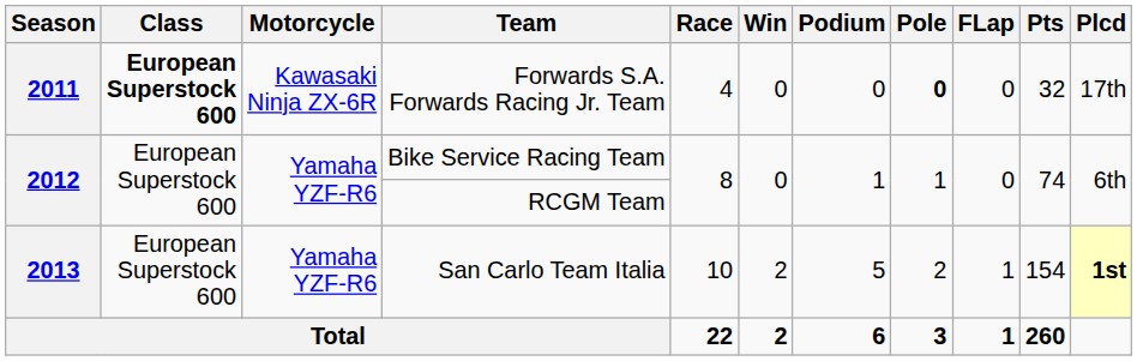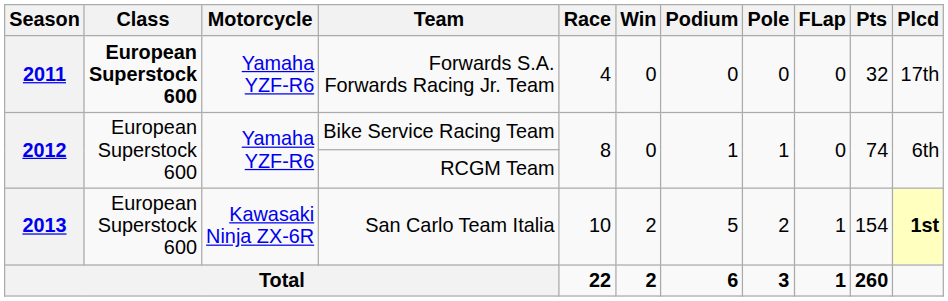Forwards S.A. Forwards Racing Jr. Team | Motorcycle: Kawasaki Ninja ZX-6R -> Yamaha YZF-R6
Forwards S.A. Forwards Racing Jr. Team | Pole: bold -> normal
San Carlo Team Italia | Motorcycle: Yamaha YZF-R6 -> Kawasaki Ninja ZX-6R
